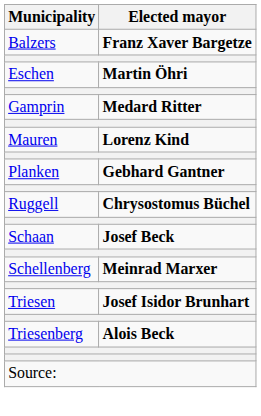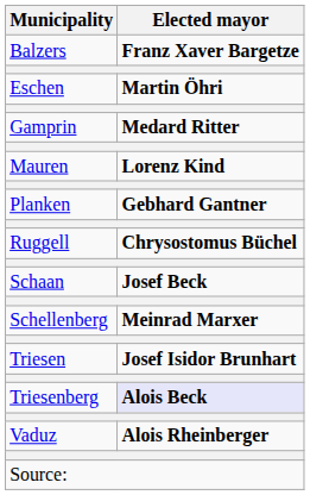Triesenberg | Elected mayor: no background -> lavender background
+ row: Vaduz | Alois Rheinberger
